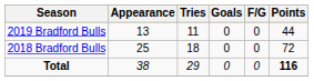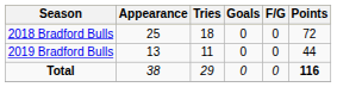rows swapped: 2018 Bradford Bulls <-> 2019 Bradford Bulls
